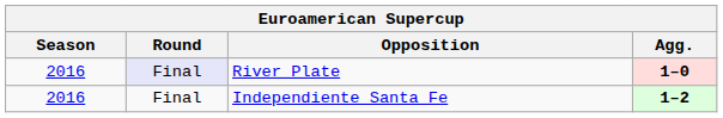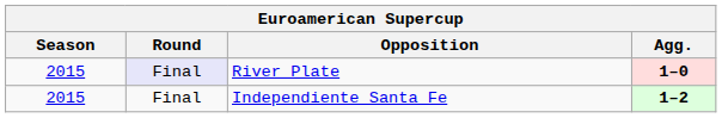River Plate | Season: 2016 -> 2015
Independiente Santa Fe | Season: 2016 -> 2015
